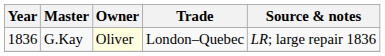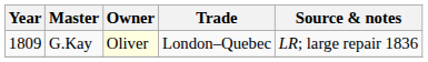G.Kay | Year: 1836 -> 1809
